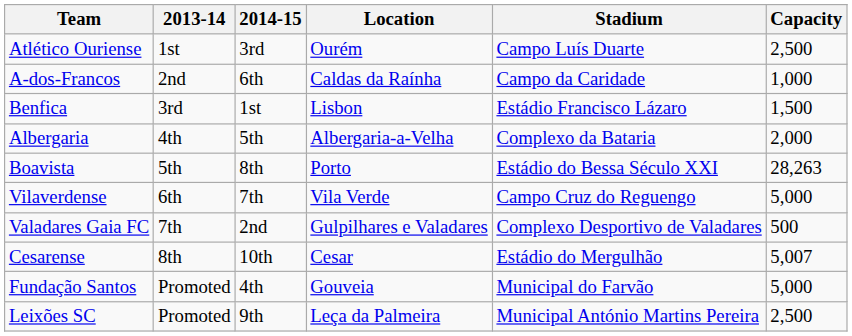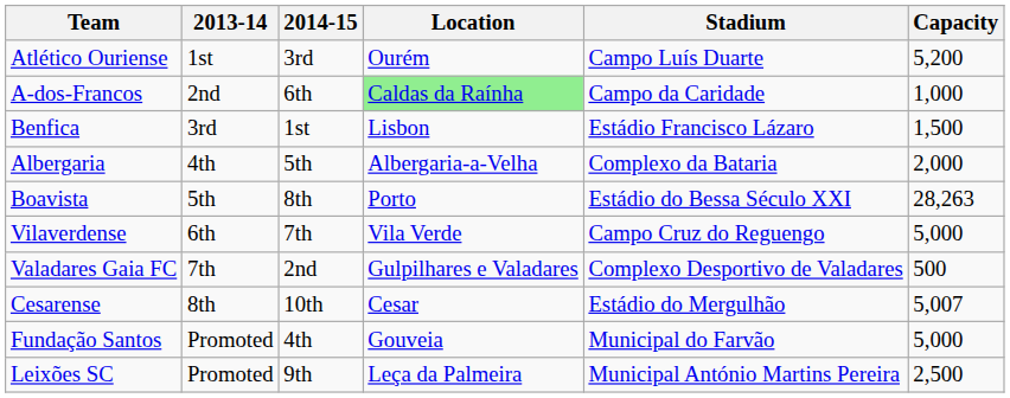Atlético Ouriense | Capacity: 2,500 -> 5,200
A-dos-Francos | Location: no background -> lightgreen background
